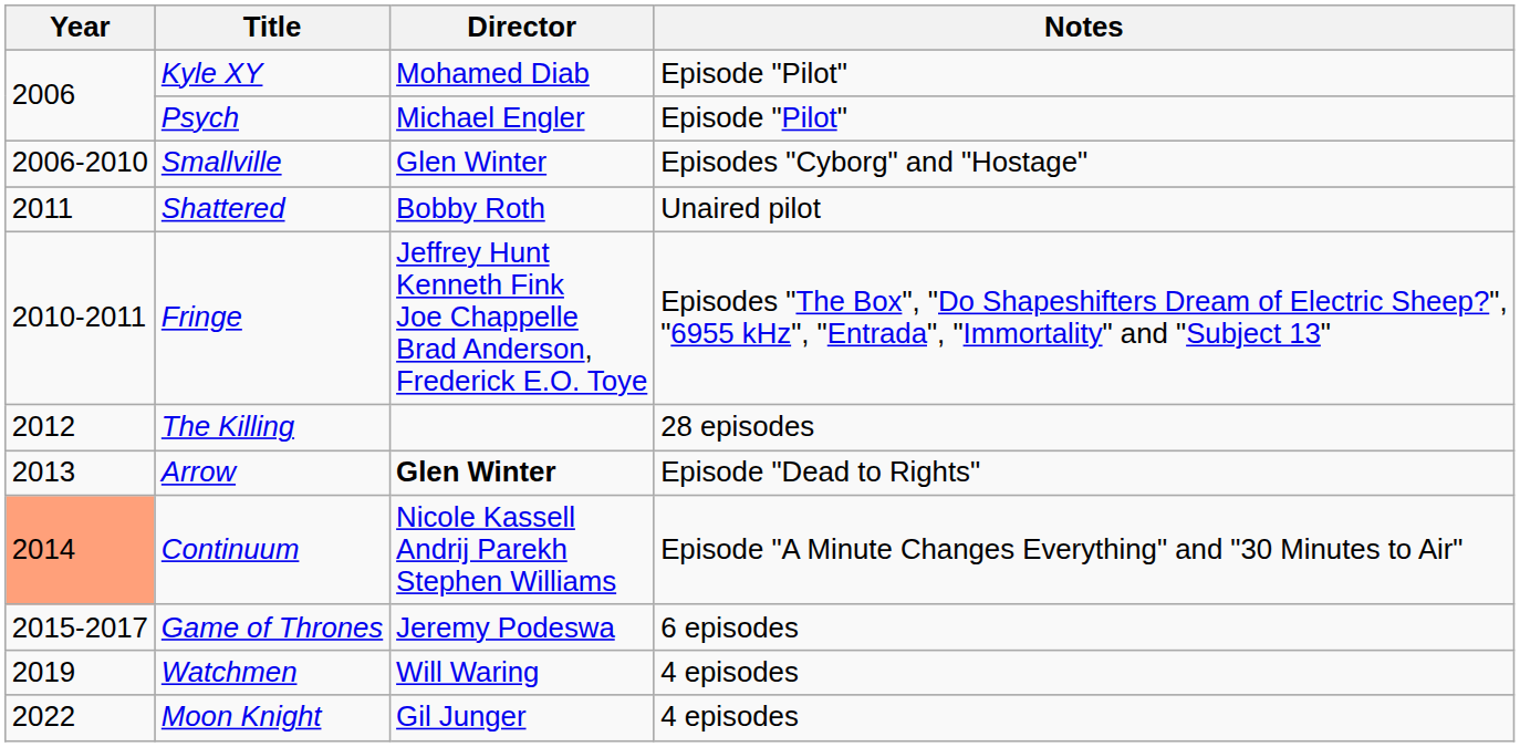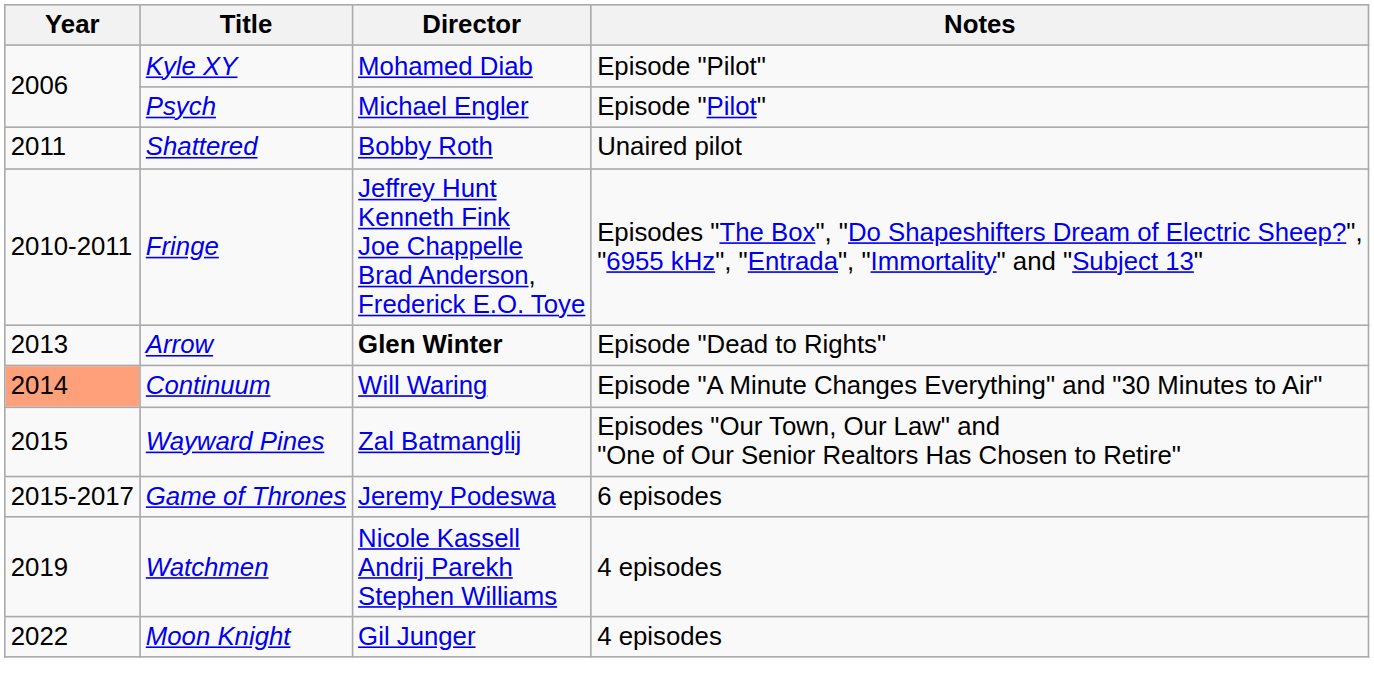- row: 2006-2010 | Smallville | Glen Winter | Episodes "Cyborg" and "Hostage"
- row: 2012 | The Killing | 28 episodes
Continuum | Director: Nicole Kassell Andrij Parekh Stephen Williams -> Will Waring
+ row: 2015 | Wayward Pines | Zal Batmanglij | Episodes "Our Town, Our Law" and "One of Our Senior Realtors Has Chosen to Retire"
Watchmen | Director: Will Waring -> Nicole Kassell Andrij Parekh Stephen Williams
